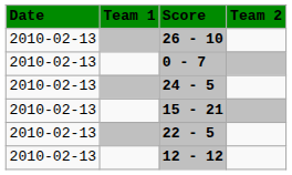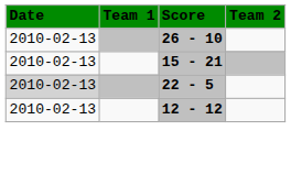- row: 2010-02-13 | 0 - 7
- row: 2010-02-13 | 24 - 5
22 - 5 | Date: no background -> lightgrey background
